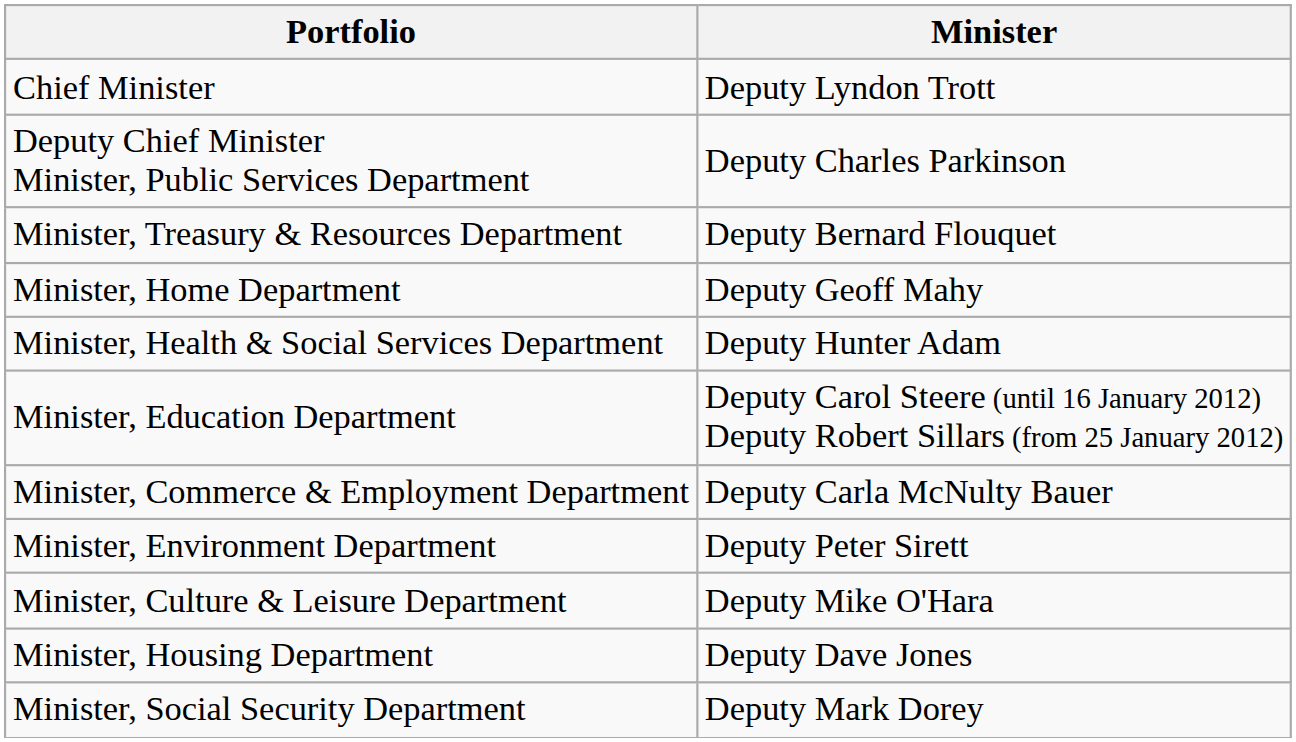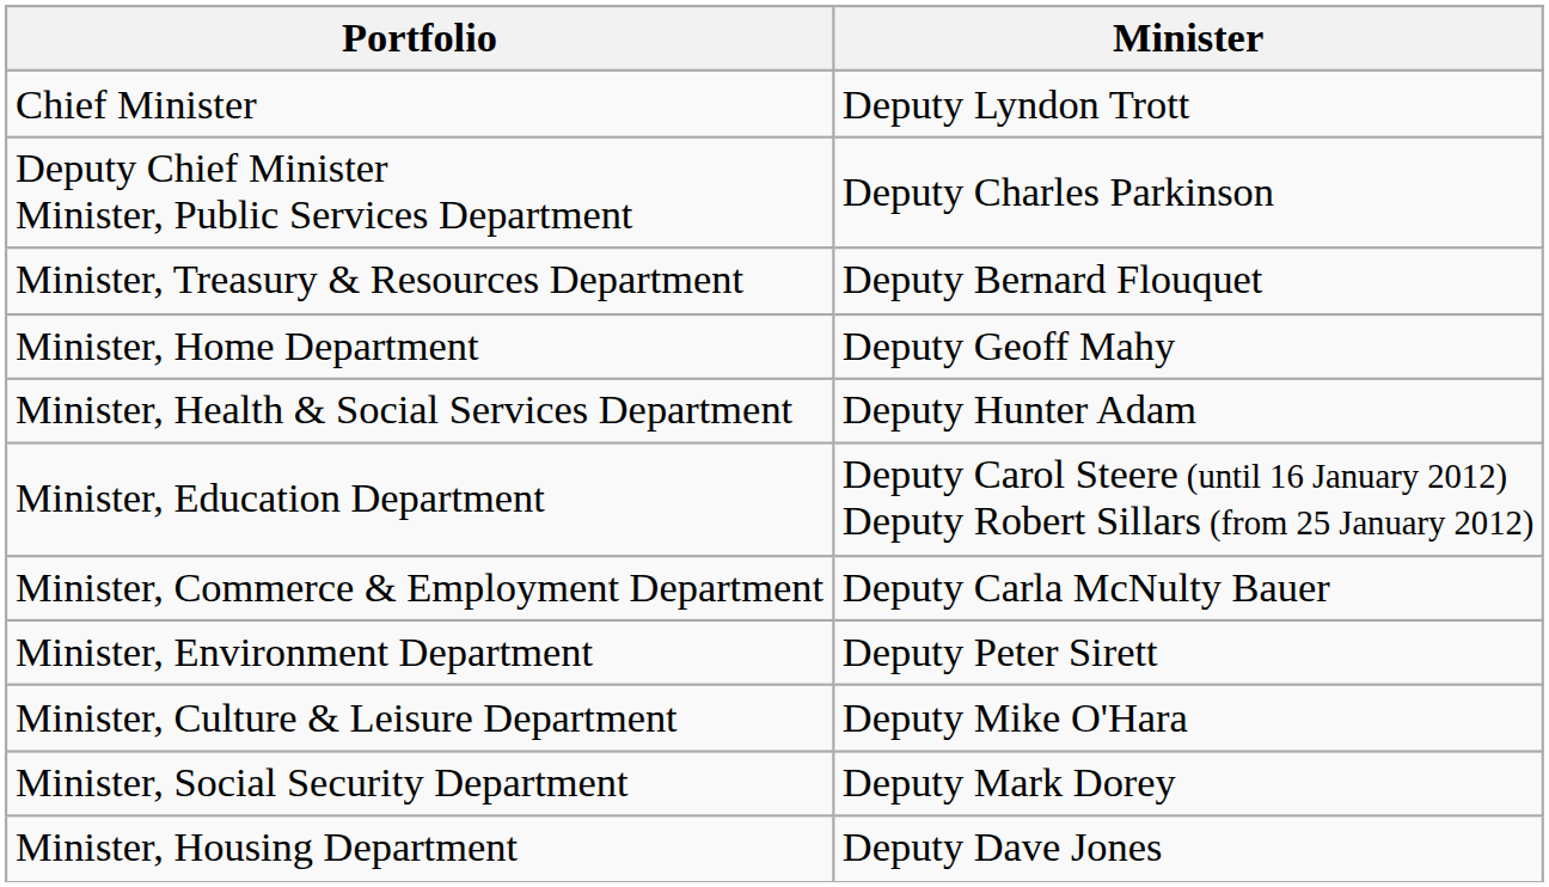rows swapped: Minister, Social Security Department <-> Minister, Housing Department
